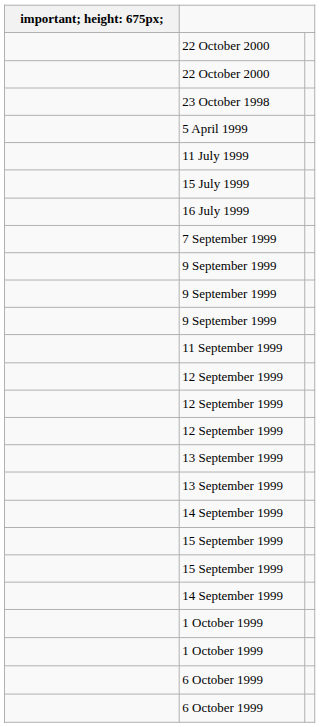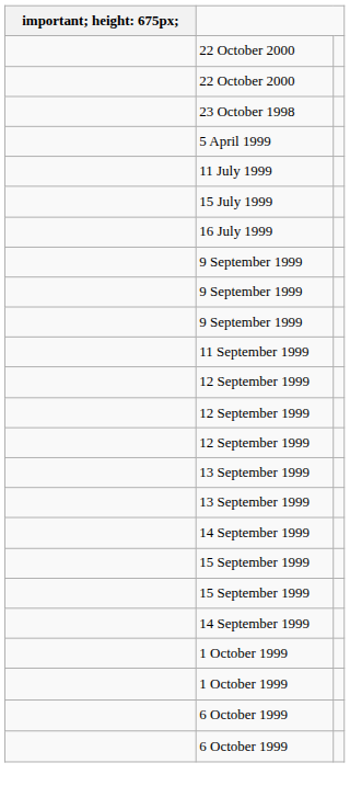- row: 7 September 1999
